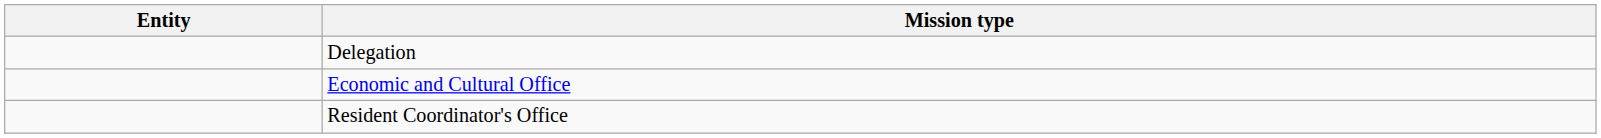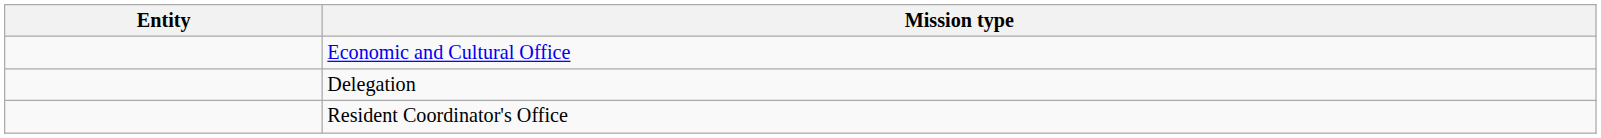rows swapped: Delegation <-> Economic and Cultural Office
